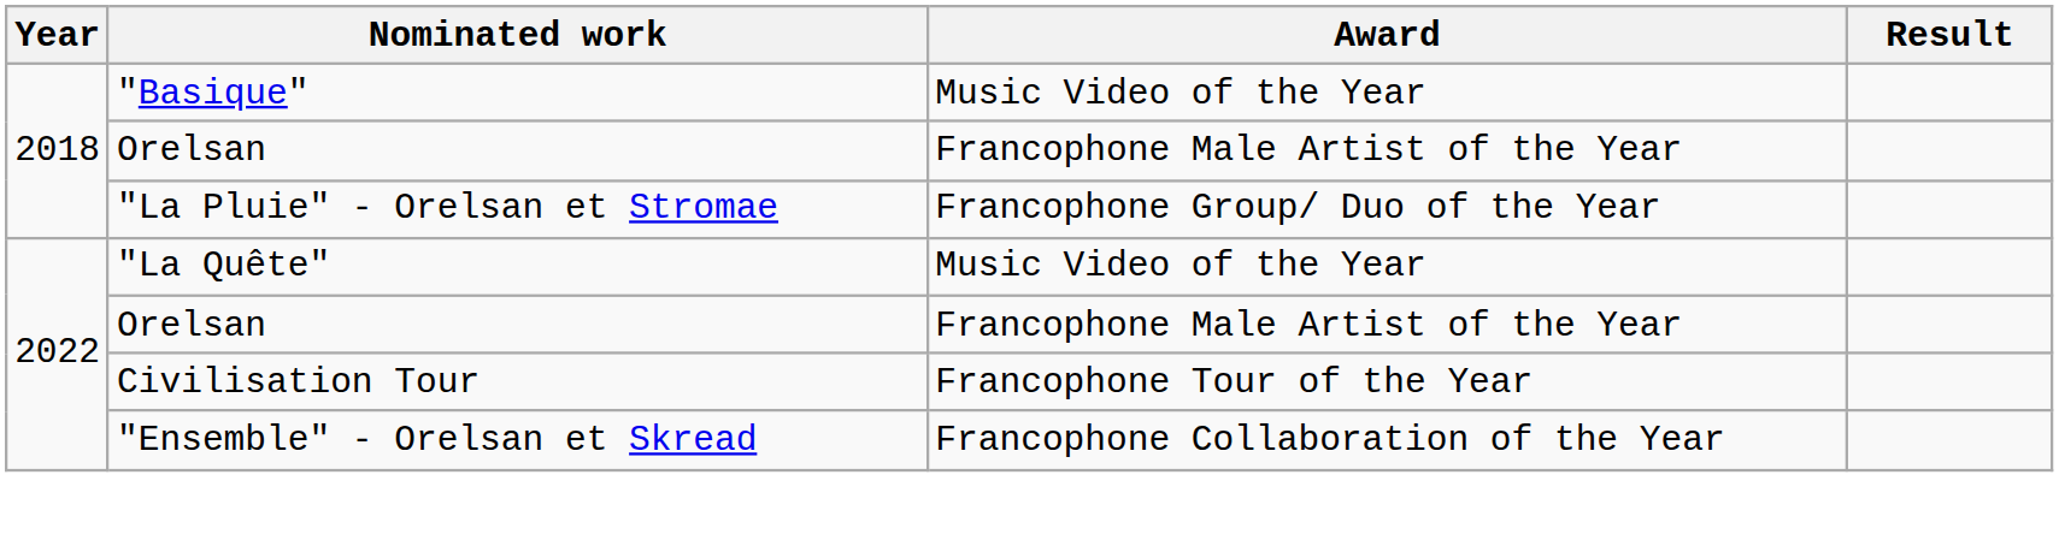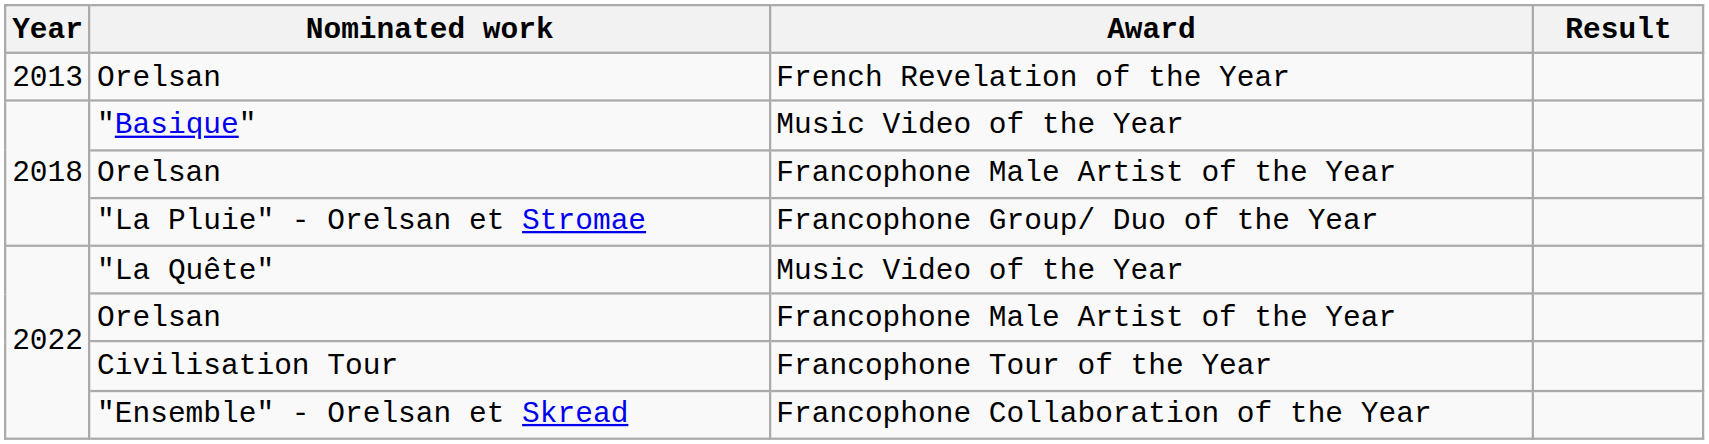+ row: 2013 | Orelsan | French Revelation of the Year
